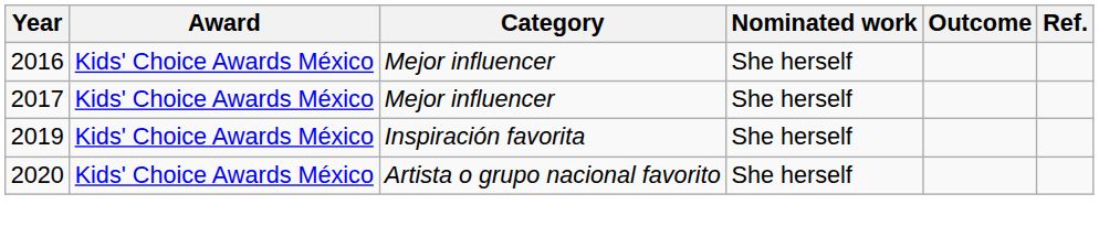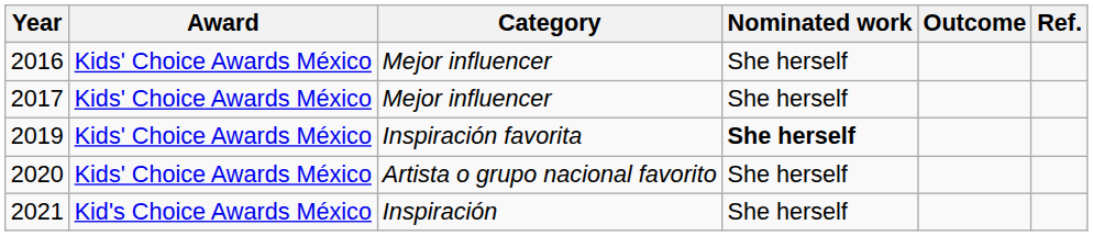2019 | Nominated work: normal -> bold
+ row: 2021 | Kid's Choice Awards México | Inspiración | She herself
